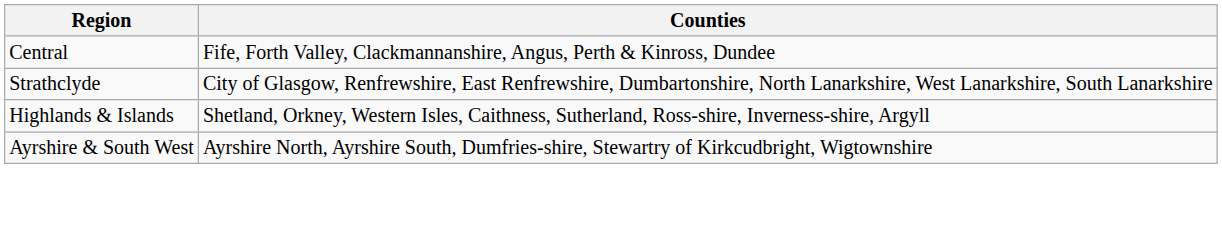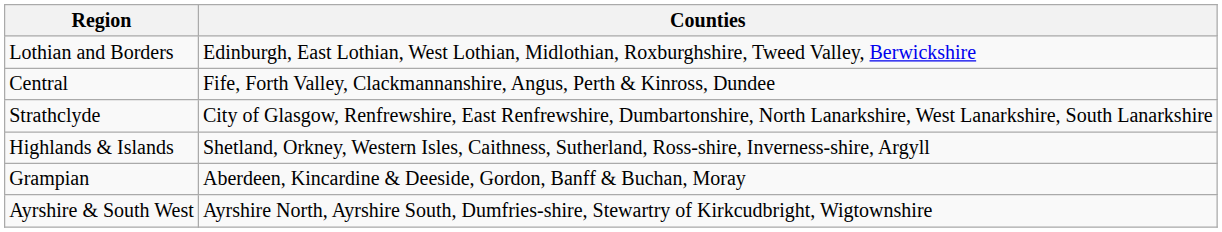+ row: Lothian and Borders | Edinburgh, East Lothian, West Lothian, Midlothian, Roxburghshire, Tweed Valley, Berwickshire
+ row: Grampian | Aberdeen, Kincardine & Deeside, Gordon, Banff & Buchan, Moray
